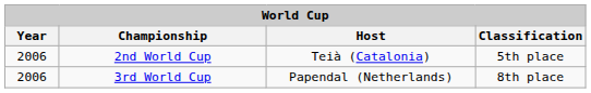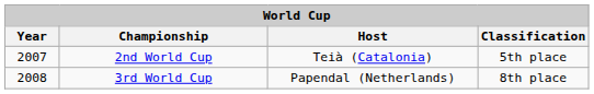2nd World Cup | Year: 2006 -> 2007
3rd World Cup | Year: 2006 -> 2008
